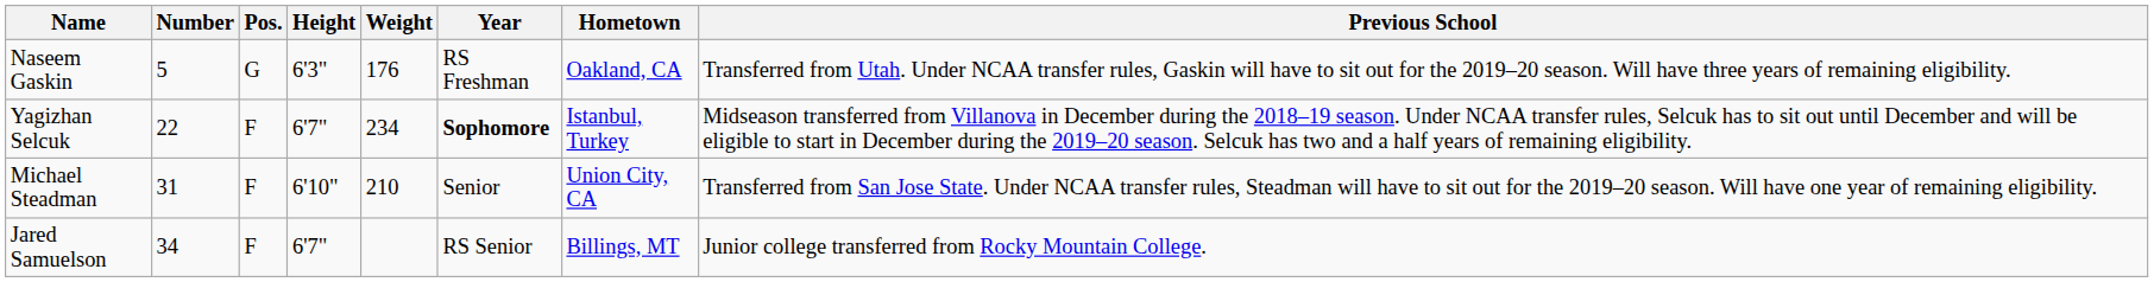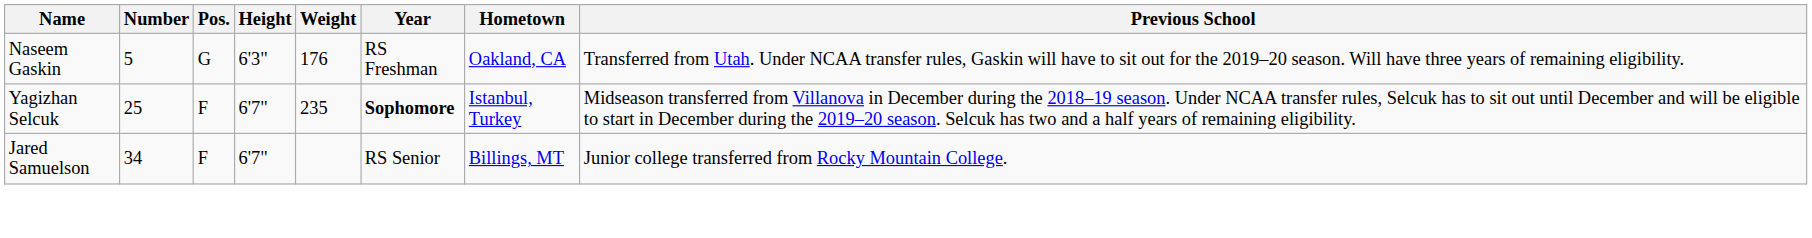Yagizhan Selcuk | Number: 22 -> 25
Yagizhan Selcuk | Weight: 234 -> 235
- row: Michael Steadman | 31 | F | 6'10" | 210 | Senior | Union City, CA | Transferred from San Jose State. Under NCAA transfer rules, Steadman will have to sit out for the 2019–20 season. Will have one year of remaining eligibility.
